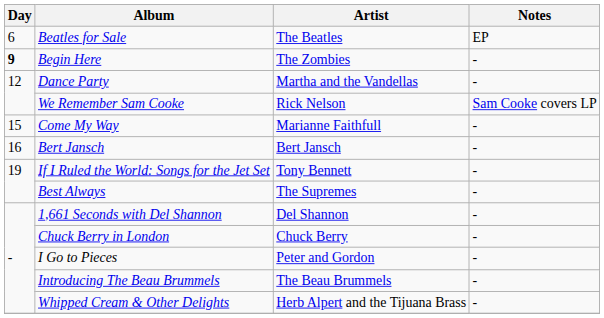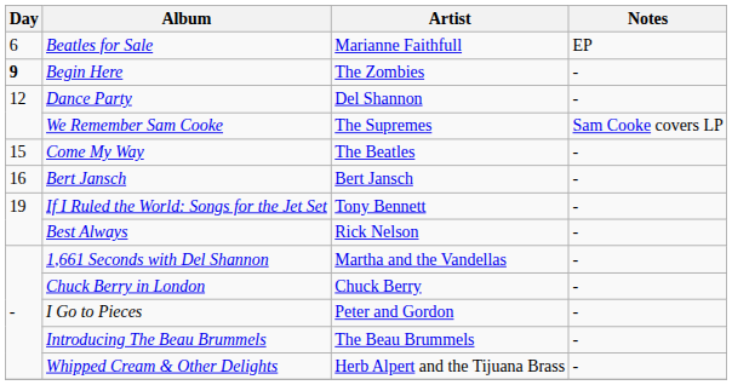Beatles for Sale | Artist: The Beatles -> Marianne Faithfull
Dance Party | Artist: Martha and the Vandellas -> Del Shannon
We Remember Sam Cooke | Artist: Rick Nelson -> The Supremes
Come My Way | Artist: Marianne Faithfull -> The Beatles
Best Always | Artist: The Supremes -> Rick Nelson
1,661 Seconds with Del Shannon | Artist: Del Shannon -> Martha and the Vandellas
